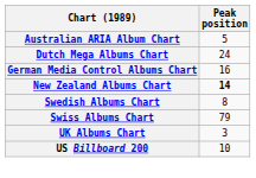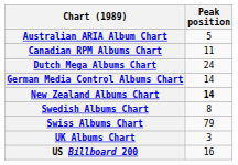+ row: Canadian RPM Albums Chart | 11
German Media Control Albums Chart | Peak position: 16 -> 14
US Billboard 200 | Peak position: 10 -> 16
